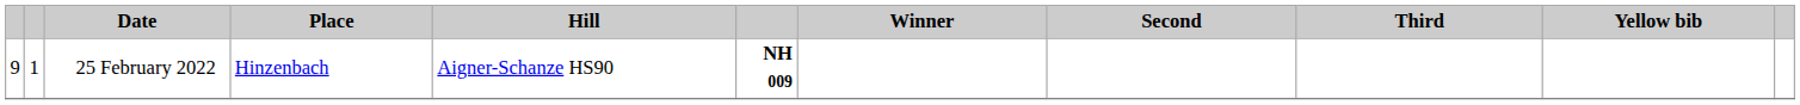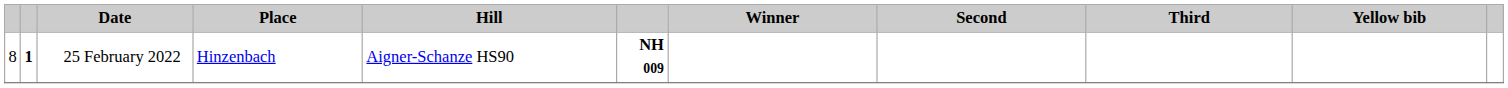25 February 2022 | column 1: 9 -> 8
25 February 2022 | column 2: normal -> bold
